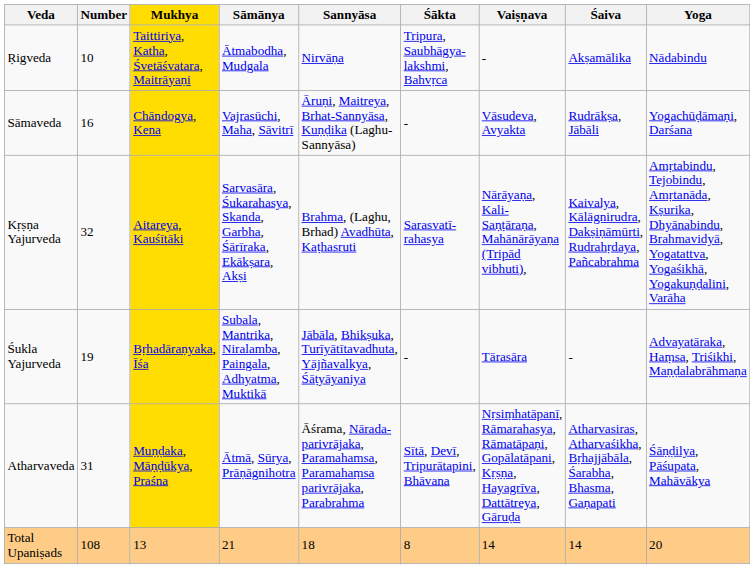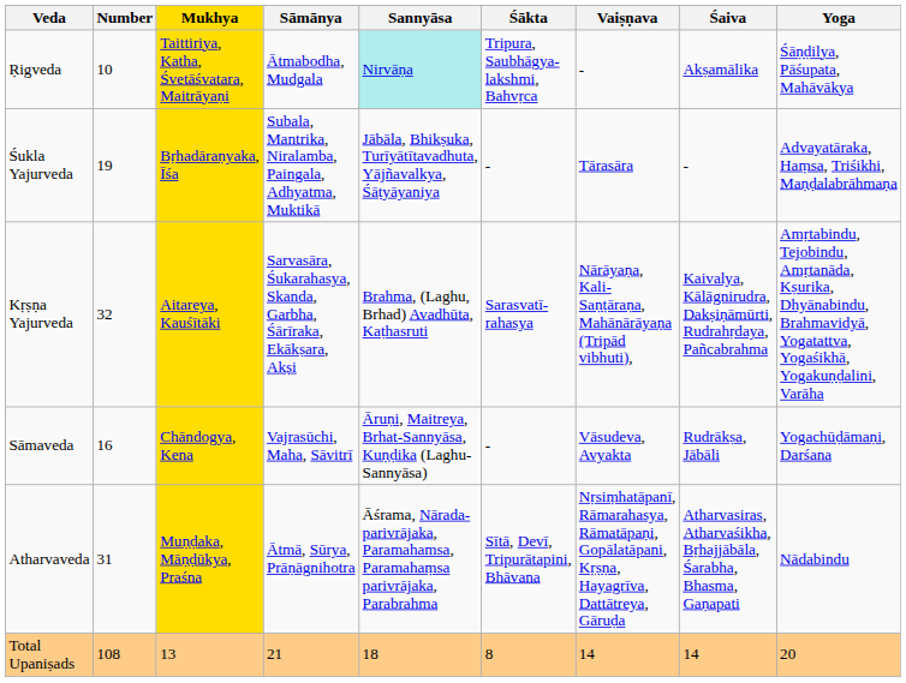Ṛigveda | Sannyāsa: no background -> paleturquoise background
Ṛigveda | Yoga: Nādabindu -> Śāṇḍilya, Pāśupata, Mahāvākya
rows swapped: Sāmaveda <-> Śukla Yajurveda
Atharvaveda | Yoga: Śāṇḍilya, Pāśupata, Mahāvākya -> Nādabindu
